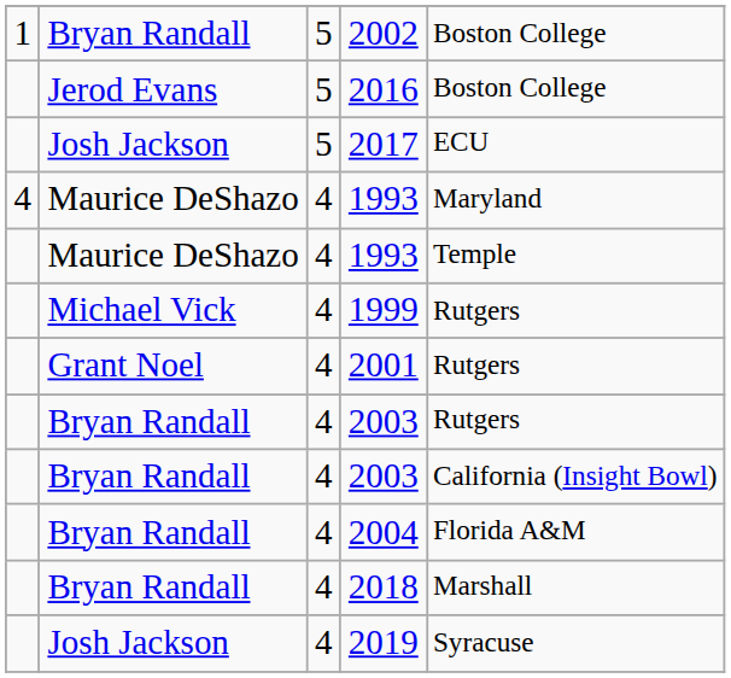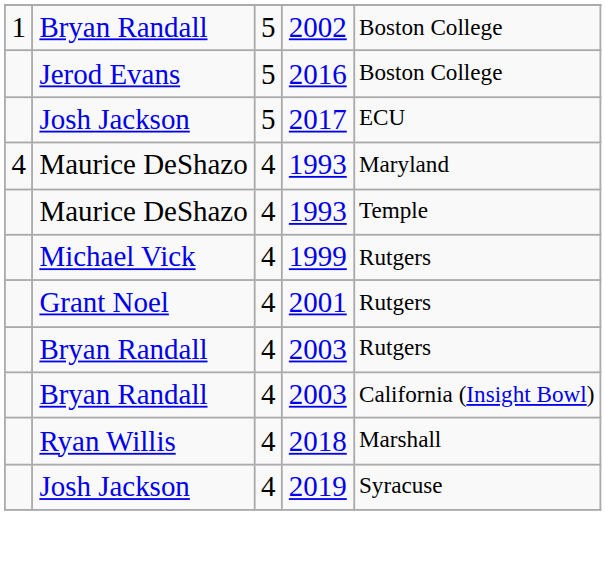- row: Bryan Randall | 4 | 2004 | Florida A&M
2018 | column 2: Bryan Randall -> Ryan Willis
